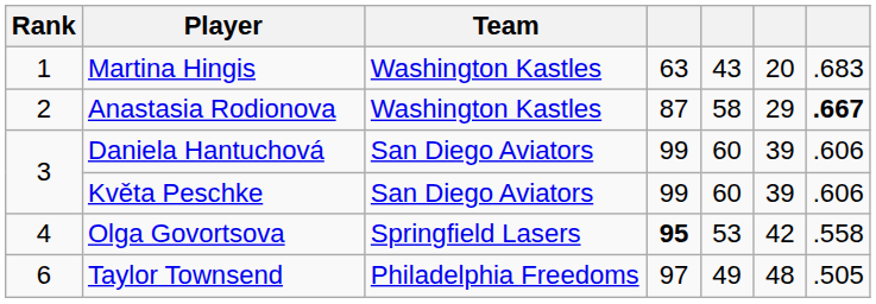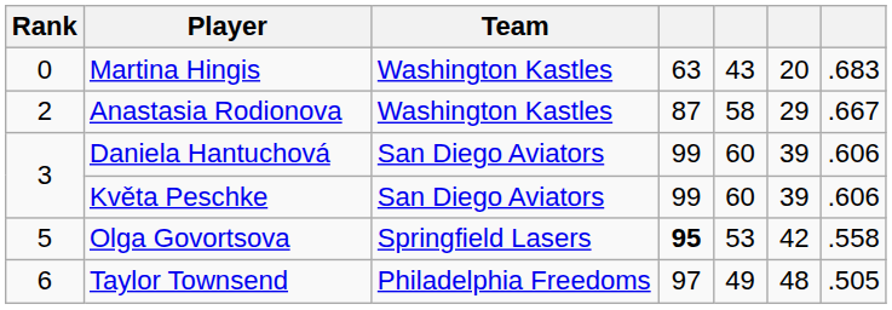Martina Hingis | Rank: 1 -> 0
Anastasia Rodionova | column 7: bold -> normal
Olga Govortsova | Rank: 4 -> 5
